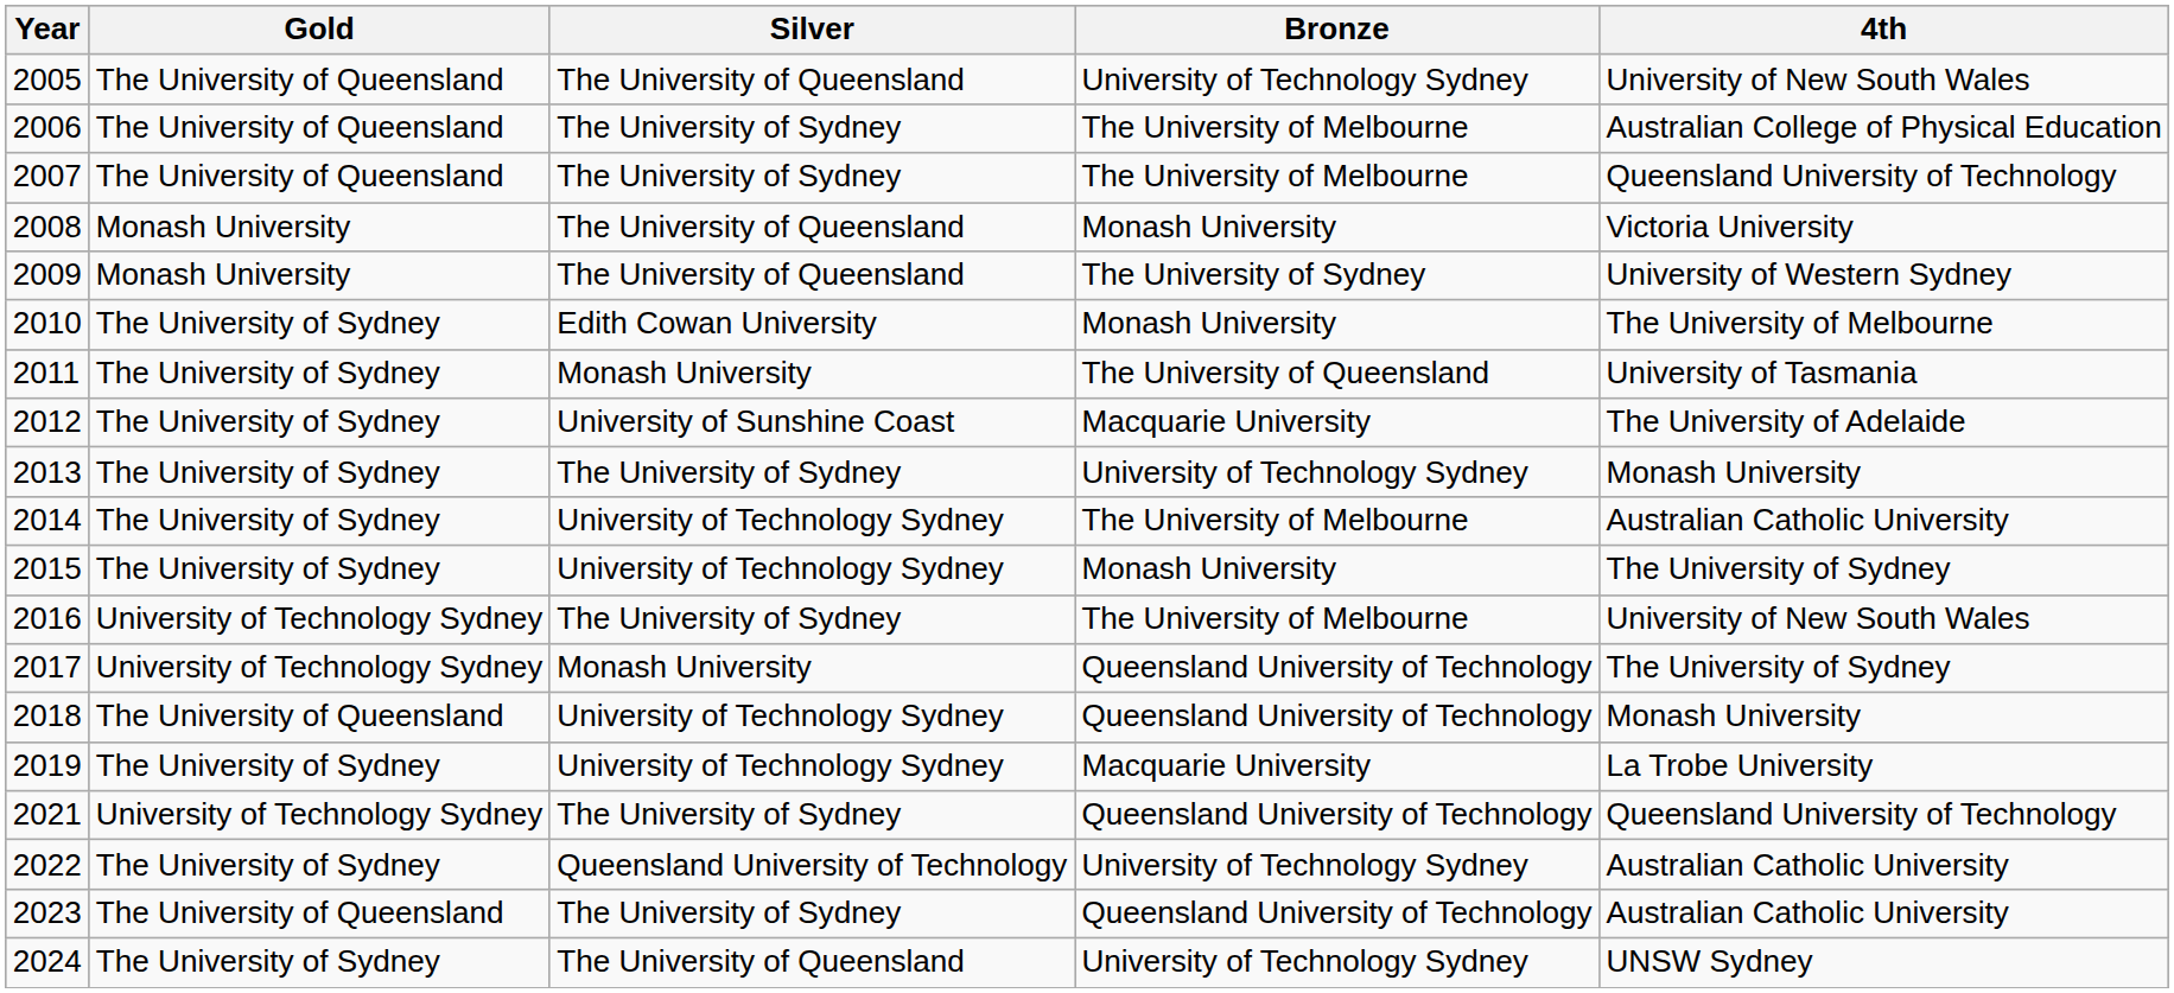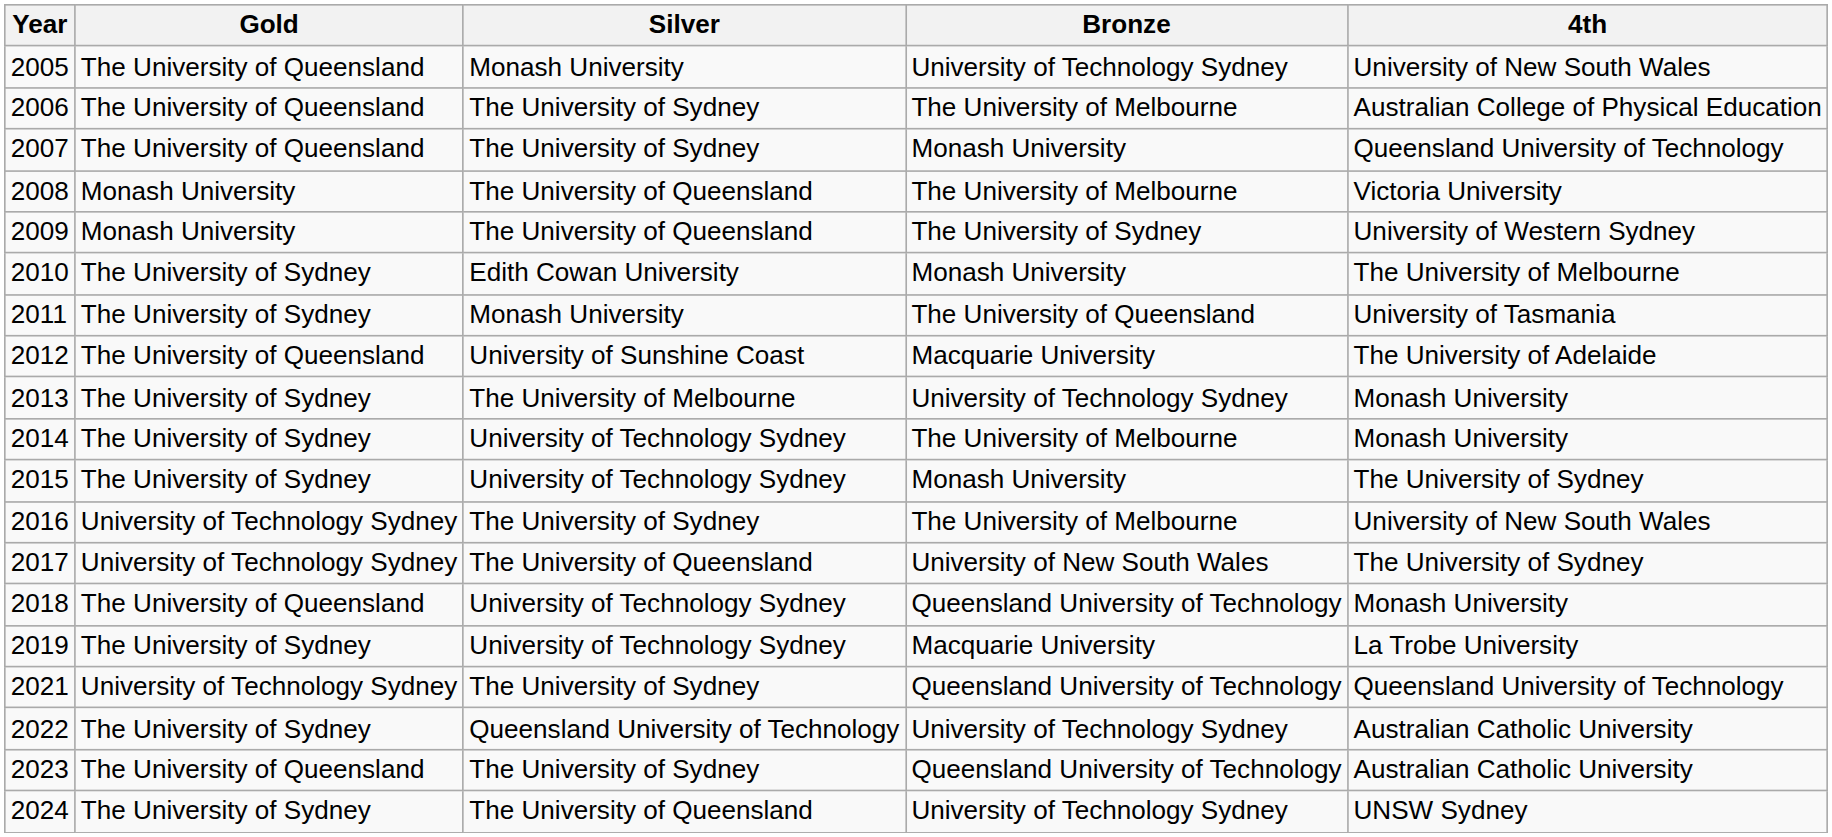2005 | Silver: The University of Queensland -> Monash University
2007 | Bronze: The University of Melbourne -> Monash University
2008 | Bronze: Monash University -> The University of Melbourne
2012 | Gold: The University of Sydney -> The University of Queensland
2013 | Silver: The University of Sydney -> The University of Melbourne
2014 | 4th: Australian Catholic University -> Monash University
2017 | Silver: Monash University -> The University of Queensland
2017 | Bronze: Queensland University of Technology -> University of New South Wales
